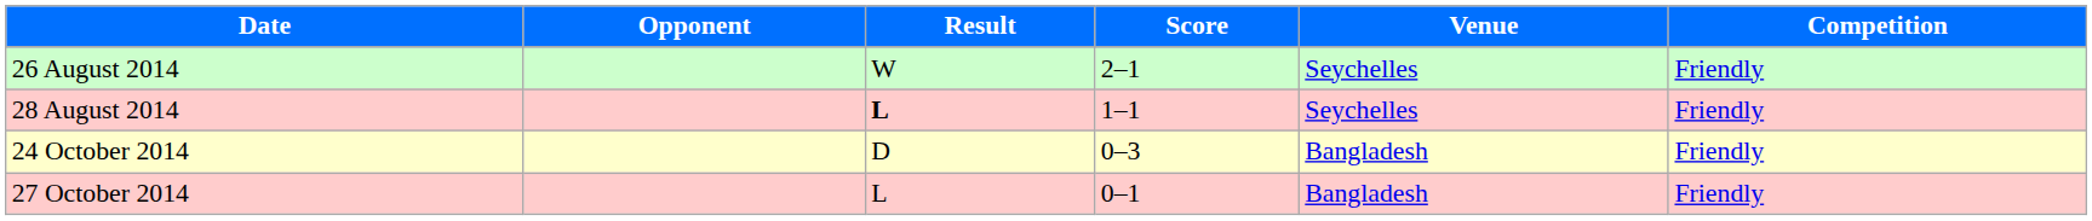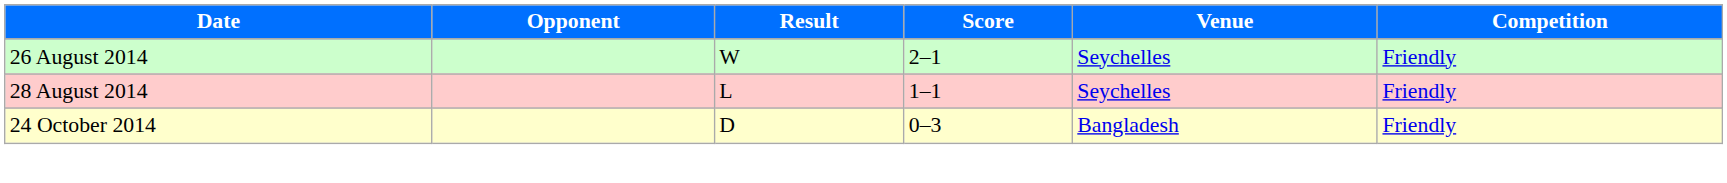28 August 2014 | Result: bold -> normal
- row: 27 October 2014 | L | 0–1 | Bangladesh | Friendly
